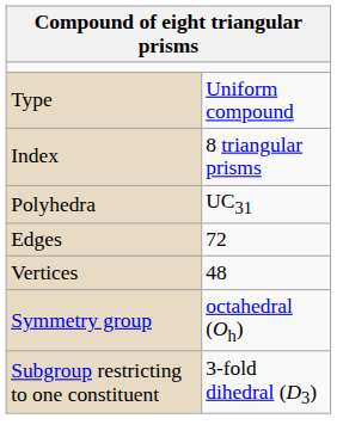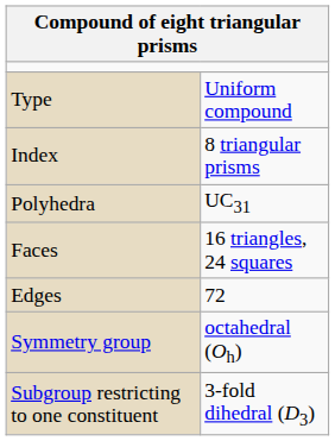+ row: Faces | 16 triangles, 24 squares
- row: Vertices | 48
